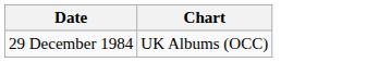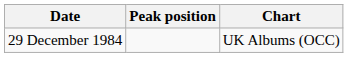+ column: Peak position
